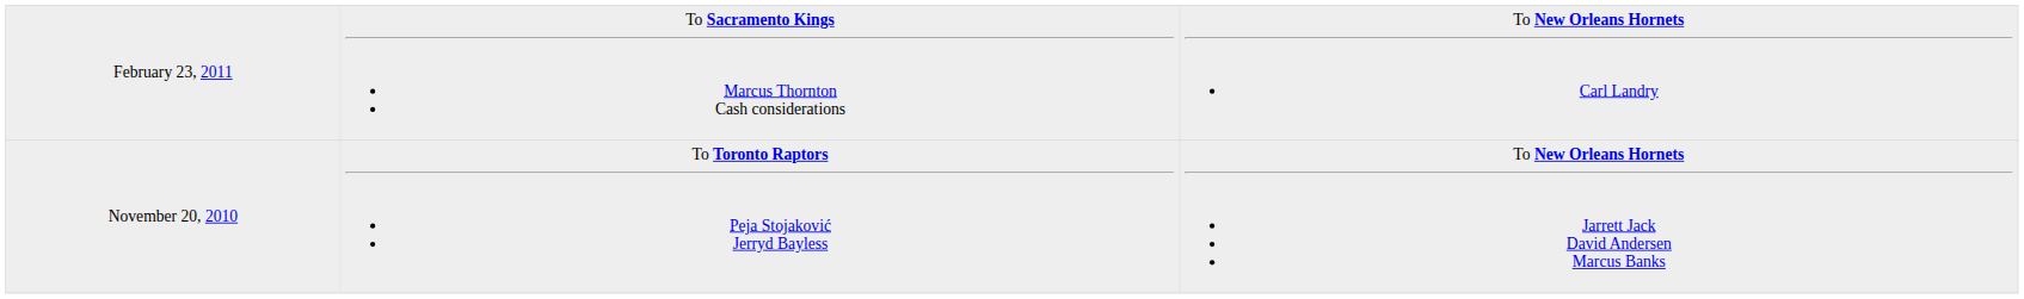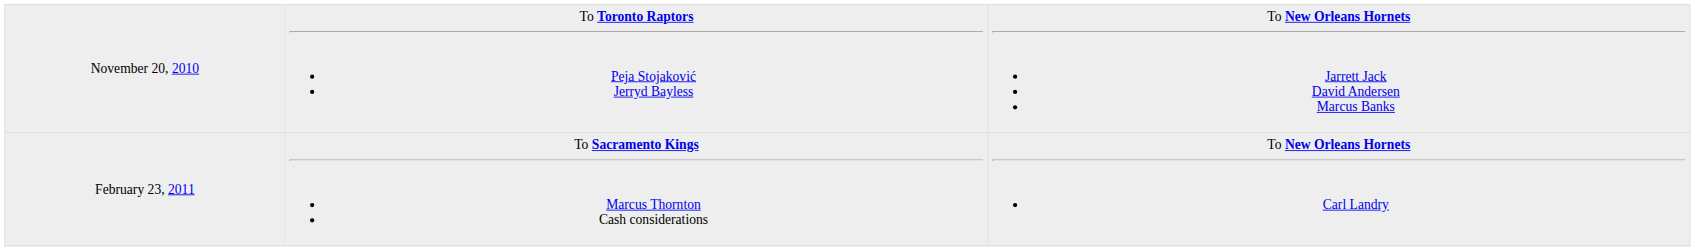rows swapped: November 20, 2010 <-> February 23, 2011
